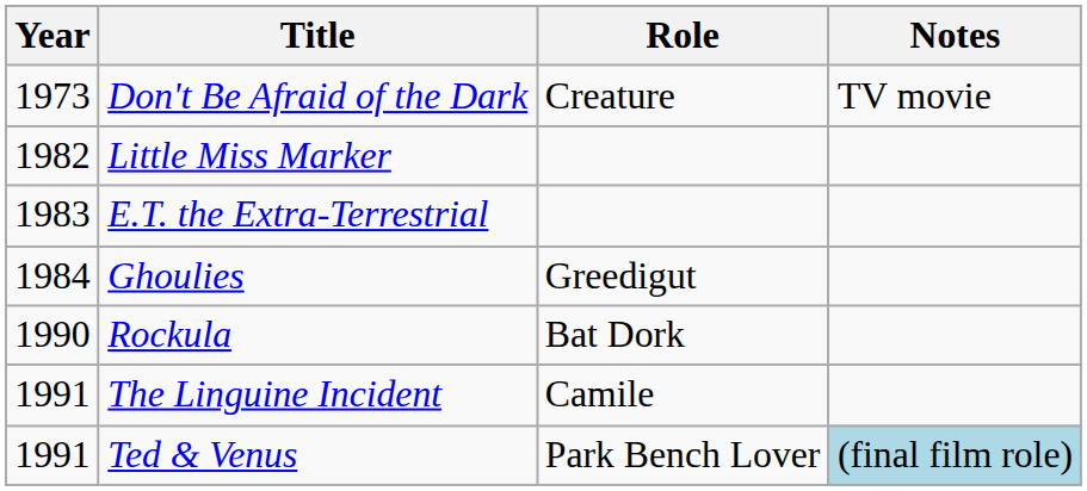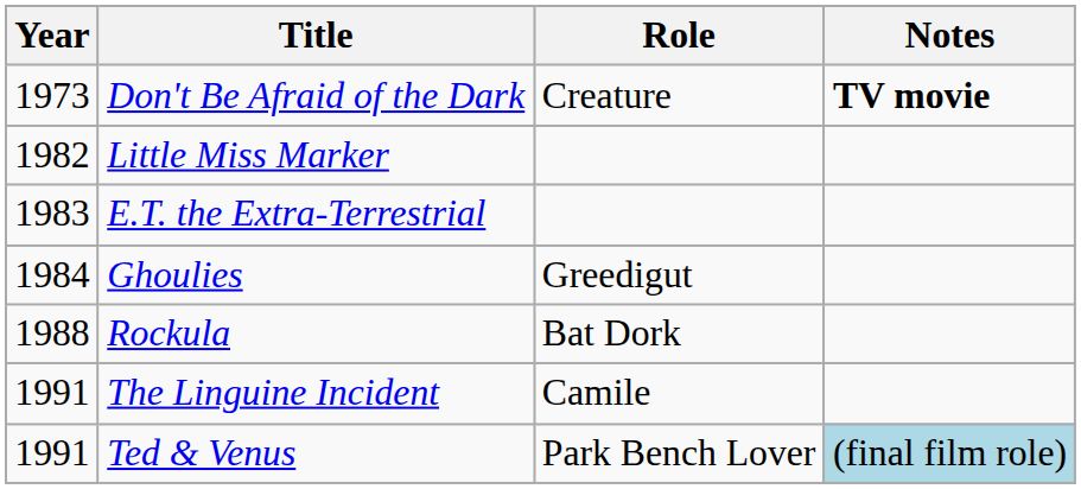Don't Be Afraid of the Dark | Notes: normal -> bold
Rockula | Year: 1990 -> 1988
